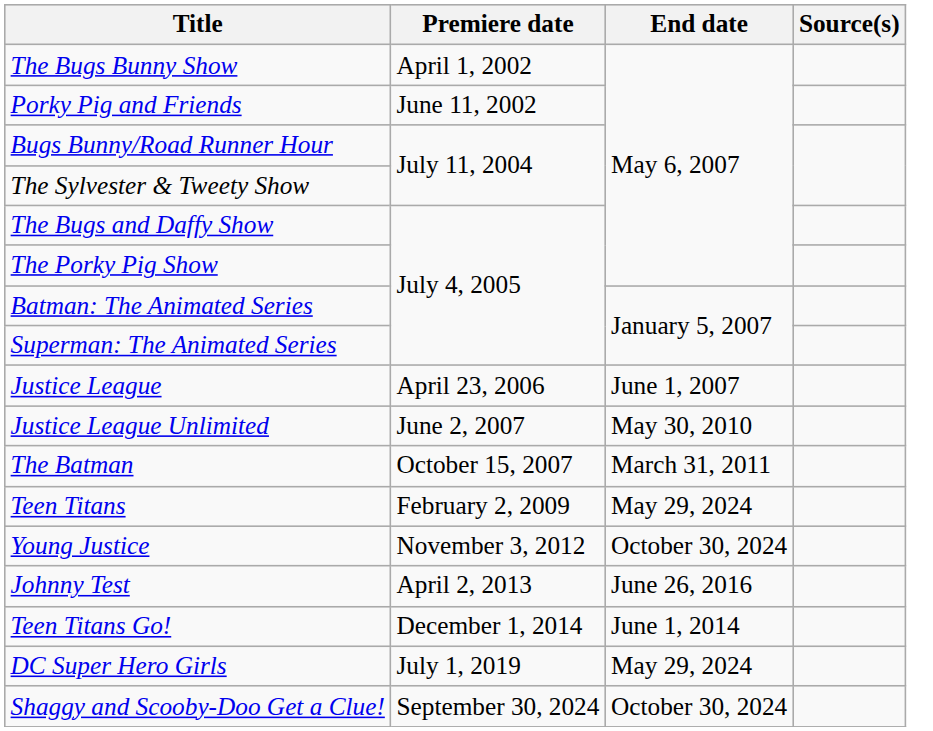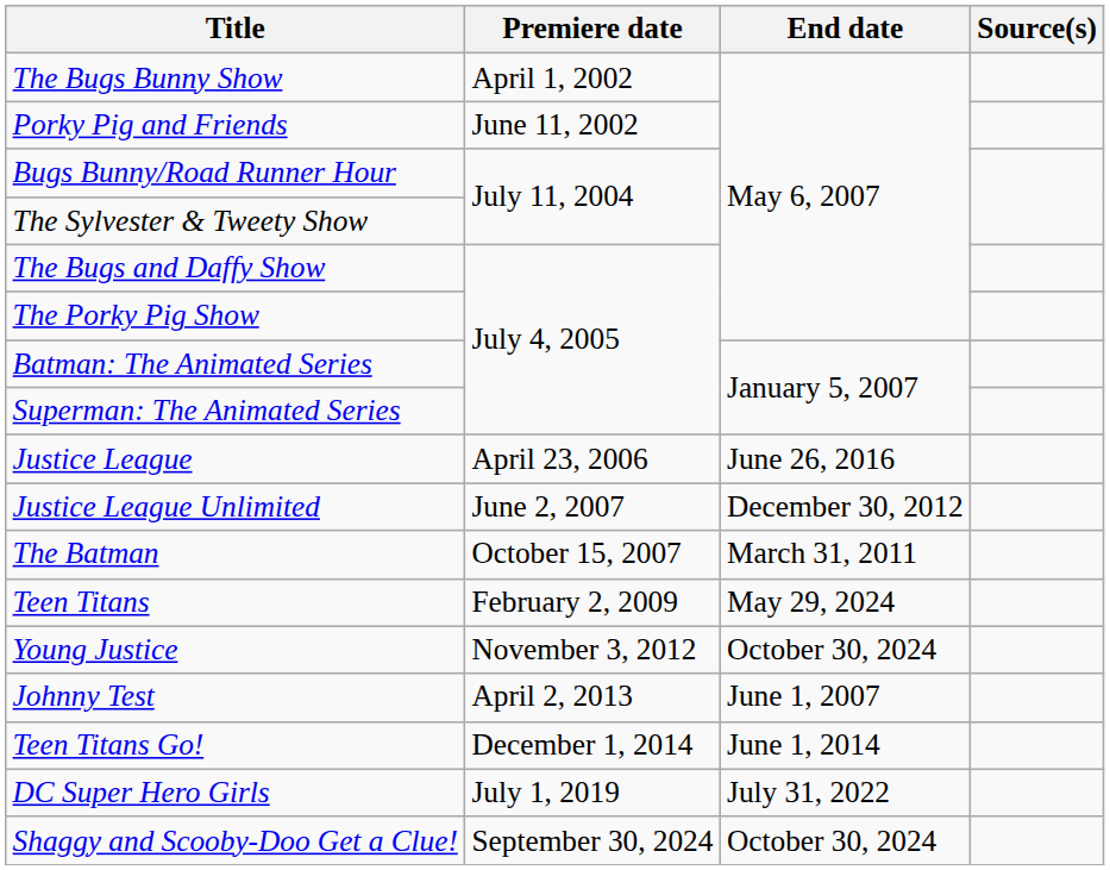Justice League | End date: June 1, 2007 -> June 26, 2016
Justice League Unlimited | End date: May 30, 2010 -> December 30, 2012
Johnny Test | End date: June 26, 2016 -> June 1, 2007
DC Super Hero Girls | End date: May 29, 2024 -> July 31, 2022
